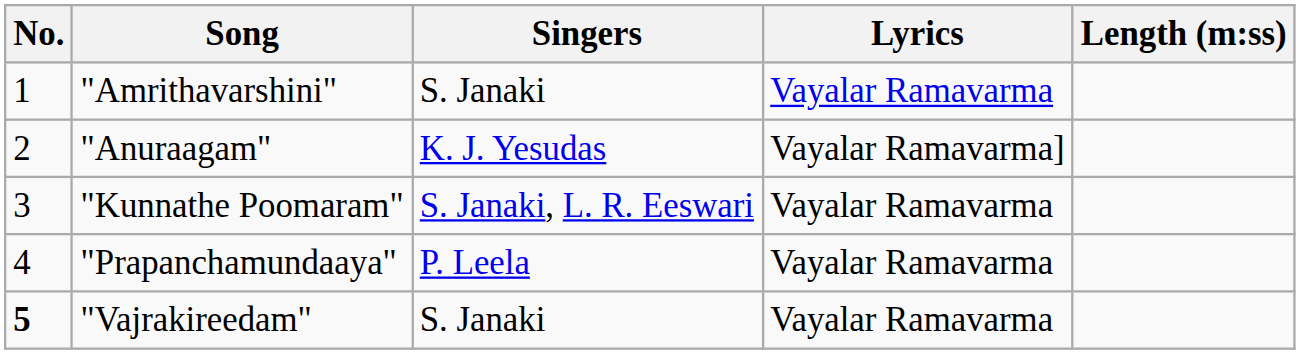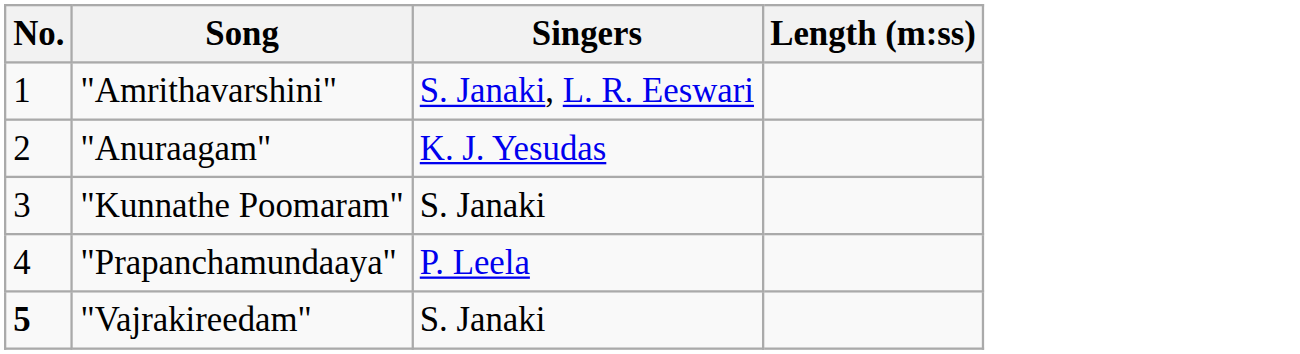- column: Lyrics | Vayalar Ramavarma | Vayalar Ramavarma] | Vayalar Ramavarma | Vayalar Ramavarma | Vayalar Ramavarma
"Amrithavarshini" | Singers: S. Janaki -> S. Janaki, L. R. Eeswari
"Kunnathe Poomaram" | Singers: S. Janaki, L. R. Eeswari -> S. Janaki
